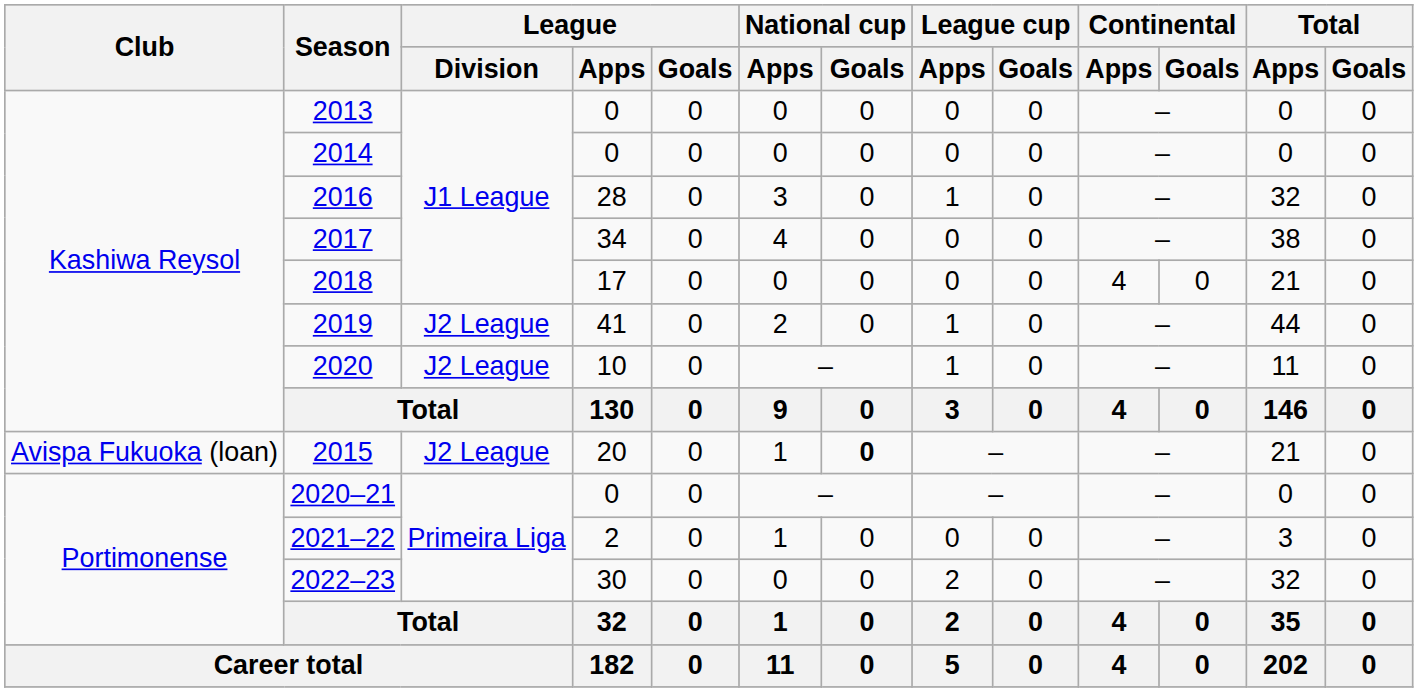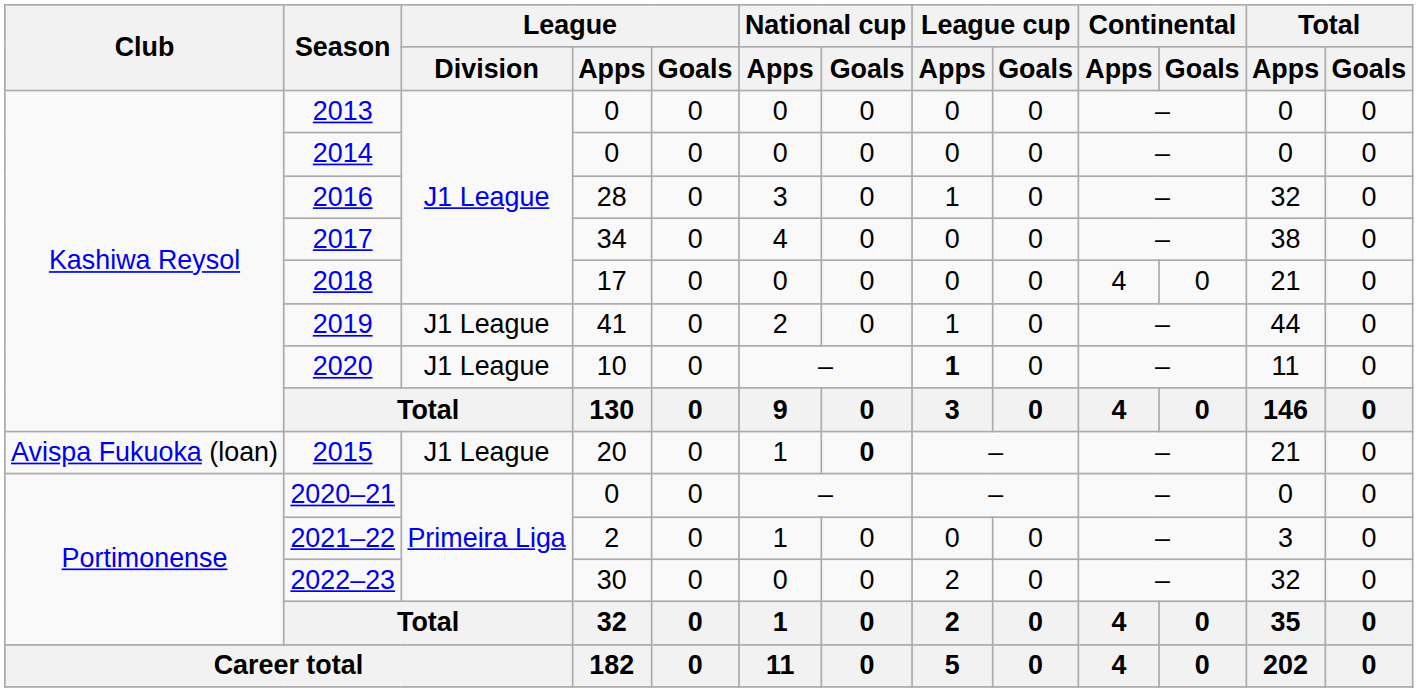2019 | League / Division: J2 League -> J1 League
2020 | League / Division: J2 League -> J1 League
2020 | League cup / Apps: normal -> bold
2015 | League / Division: J2 League -> J1 League
